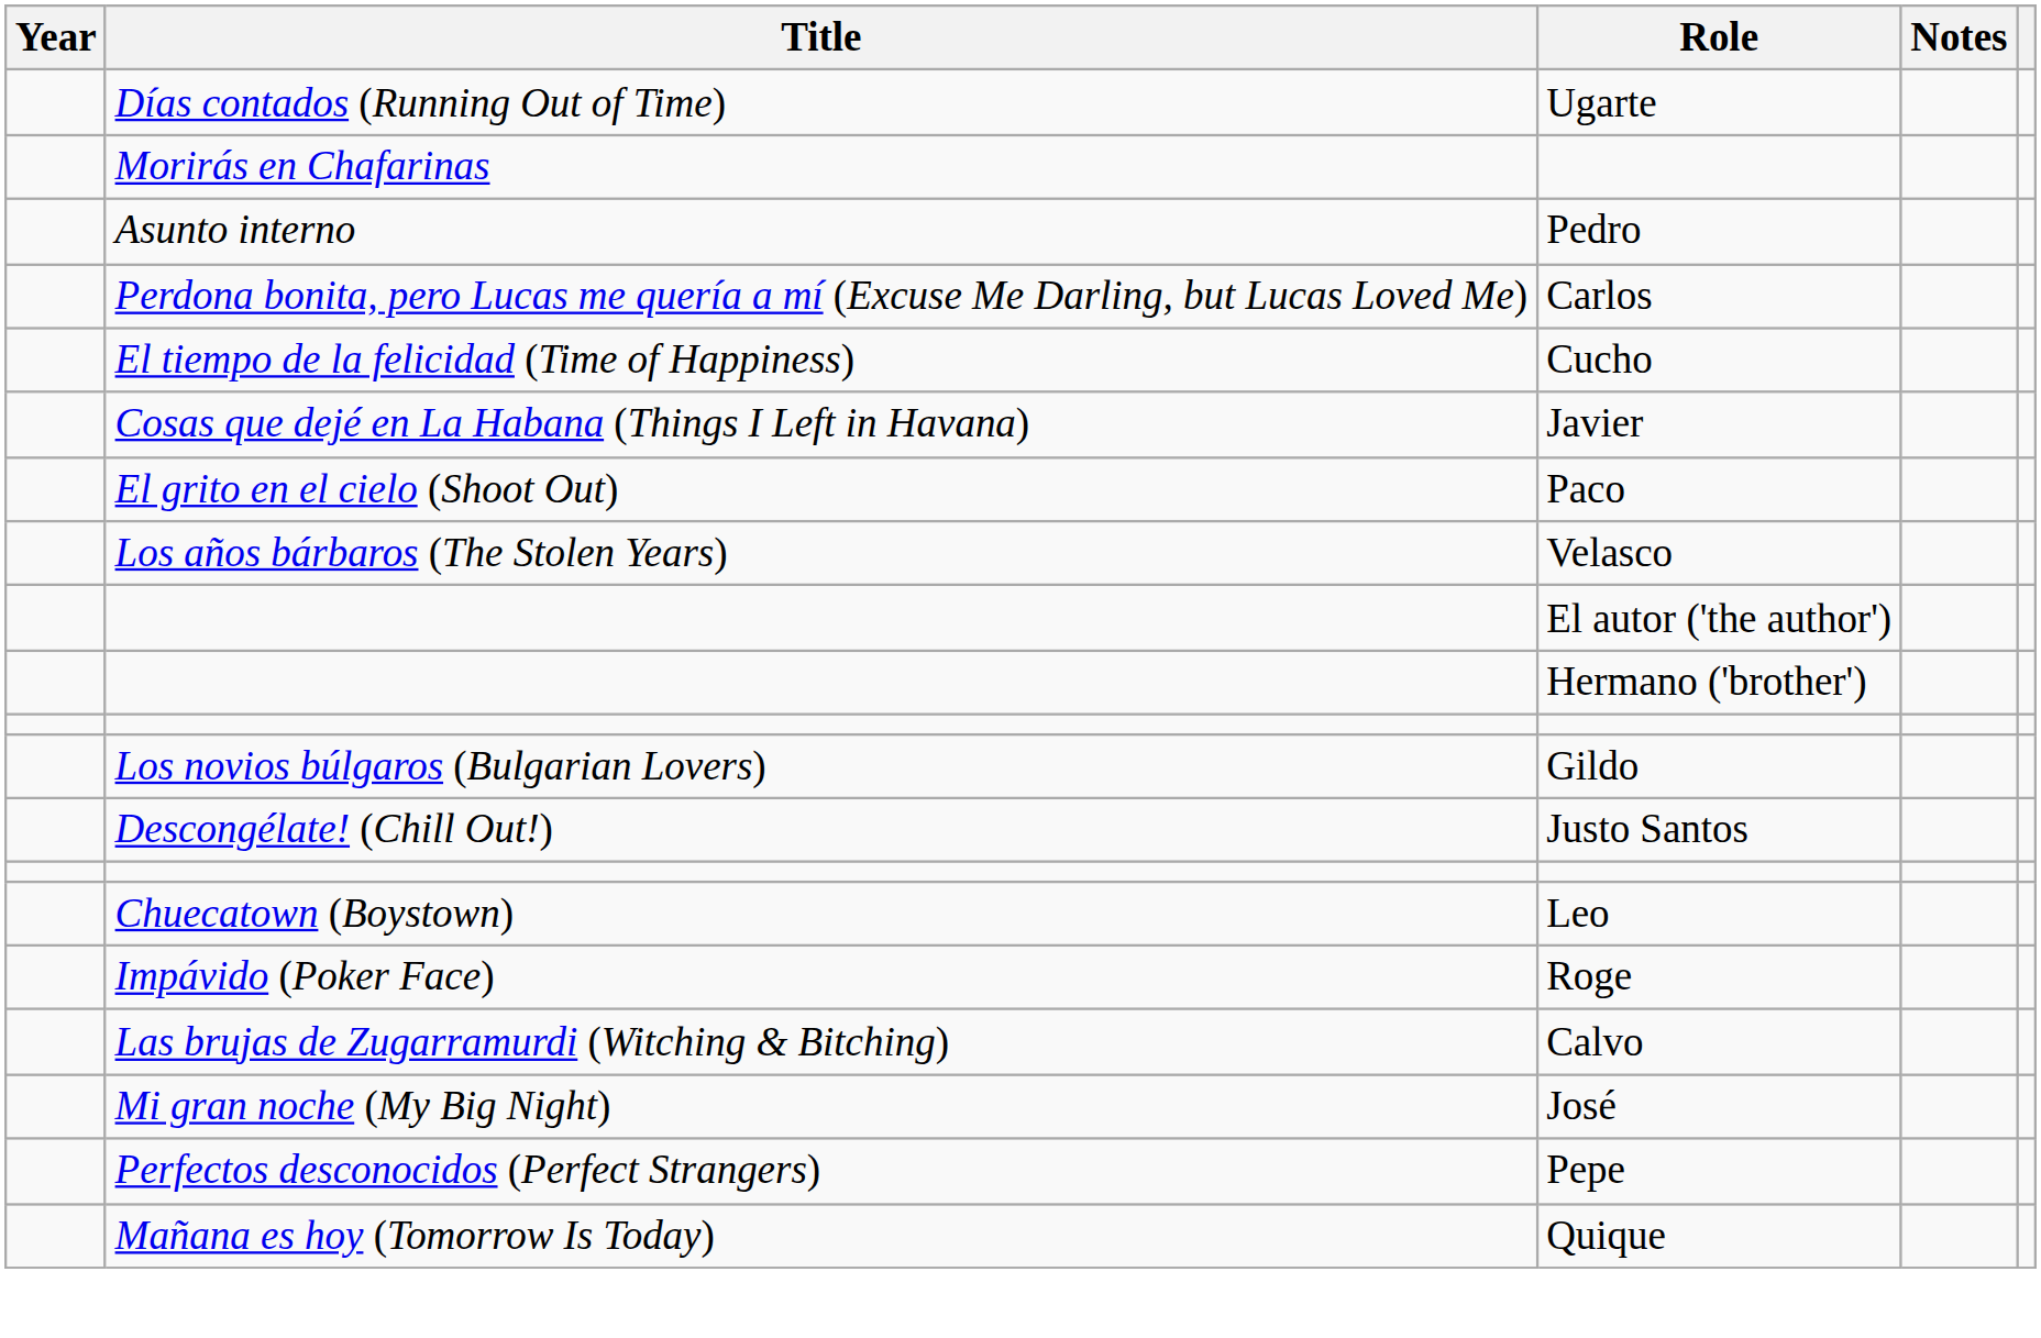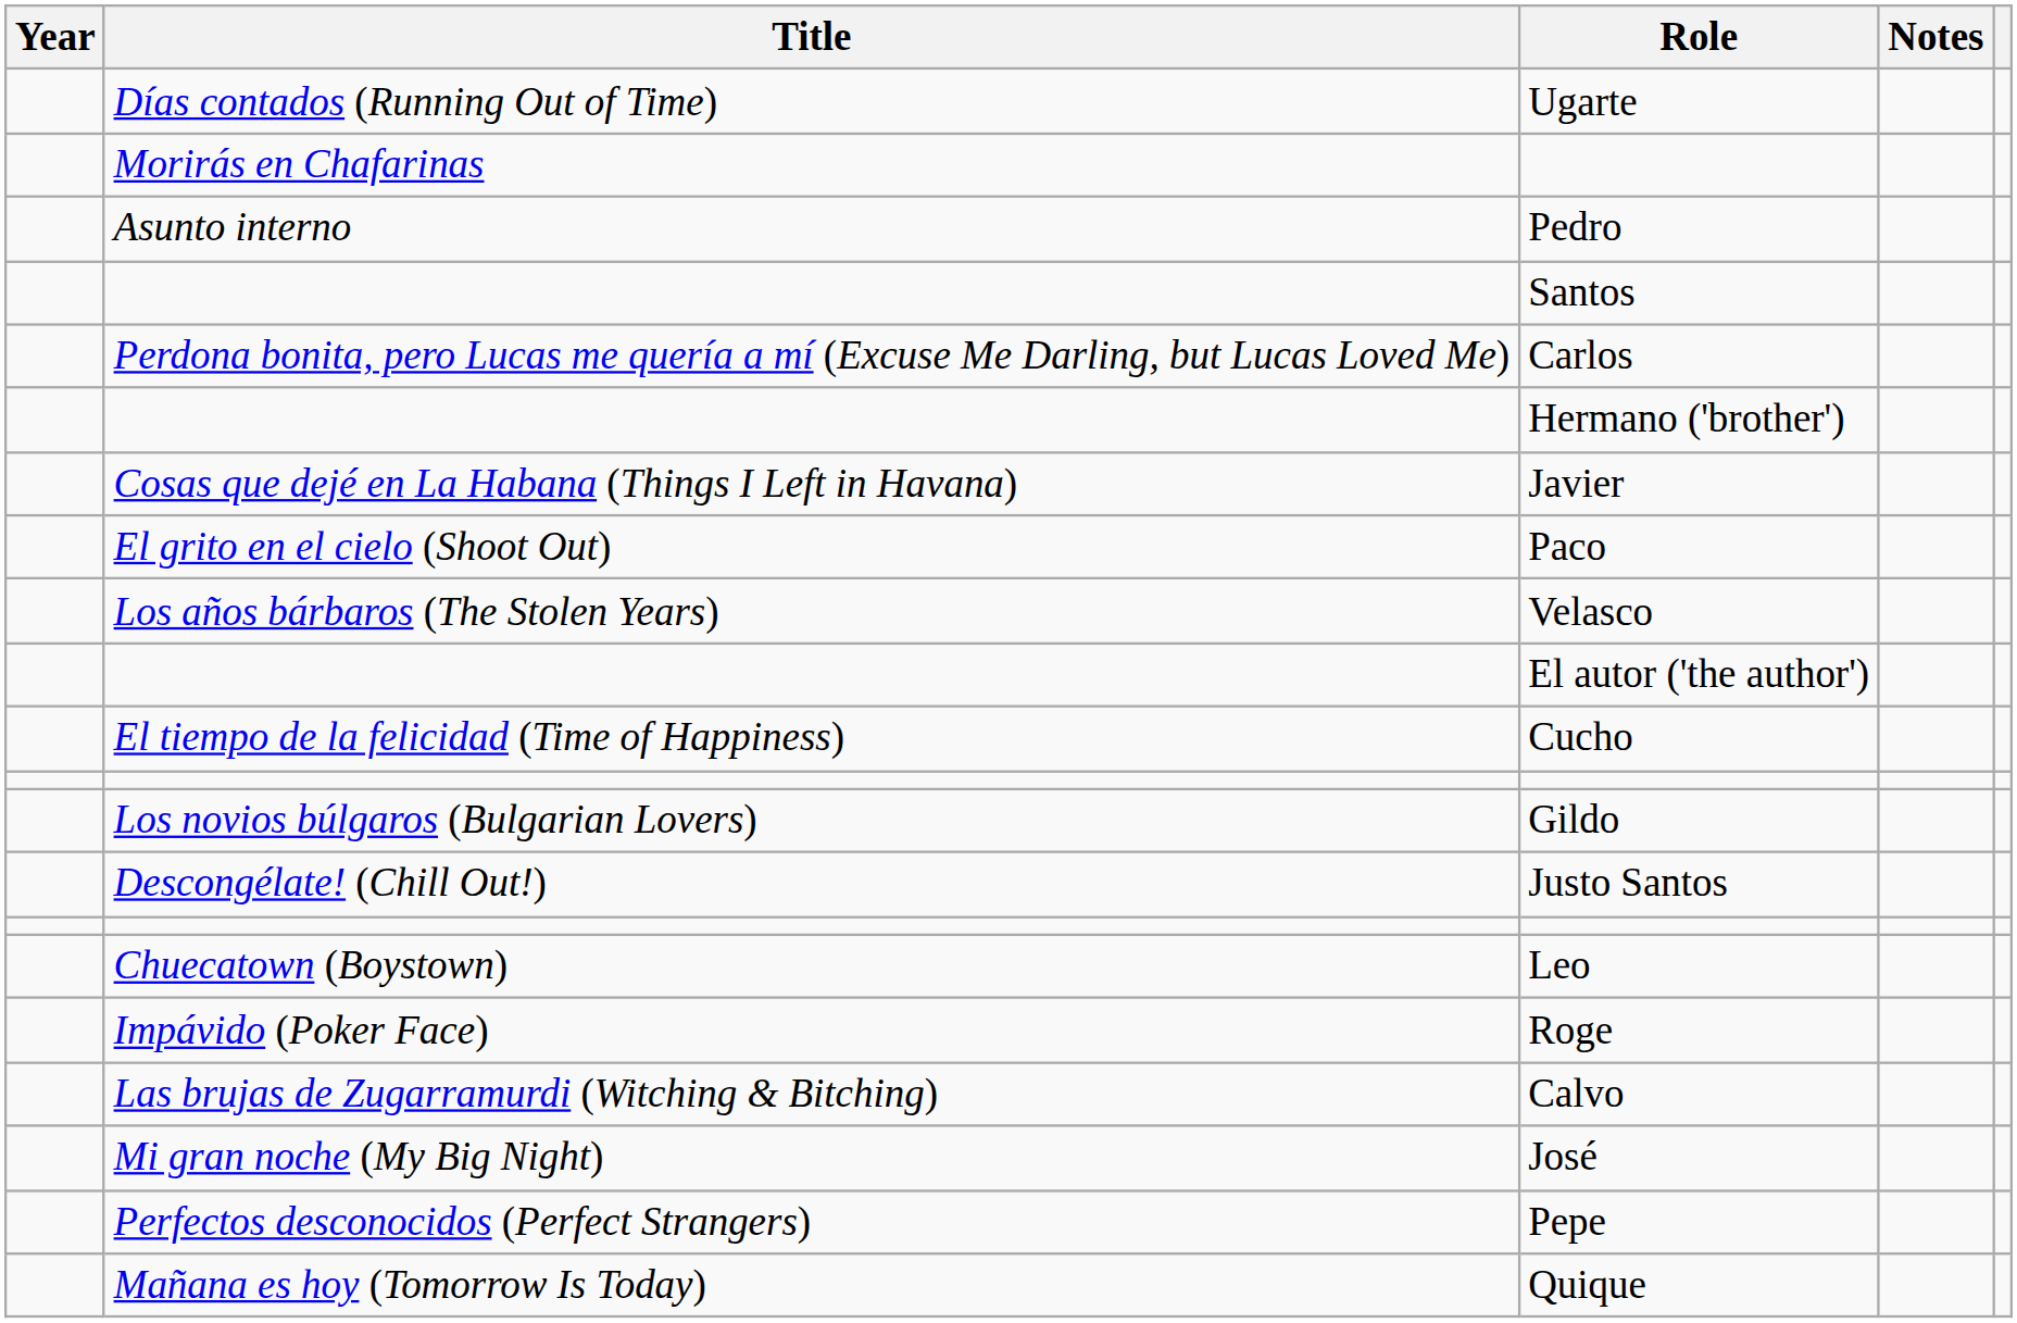+ row: Santos
rows swapped: Cucho <-> Hermano ('brother')
